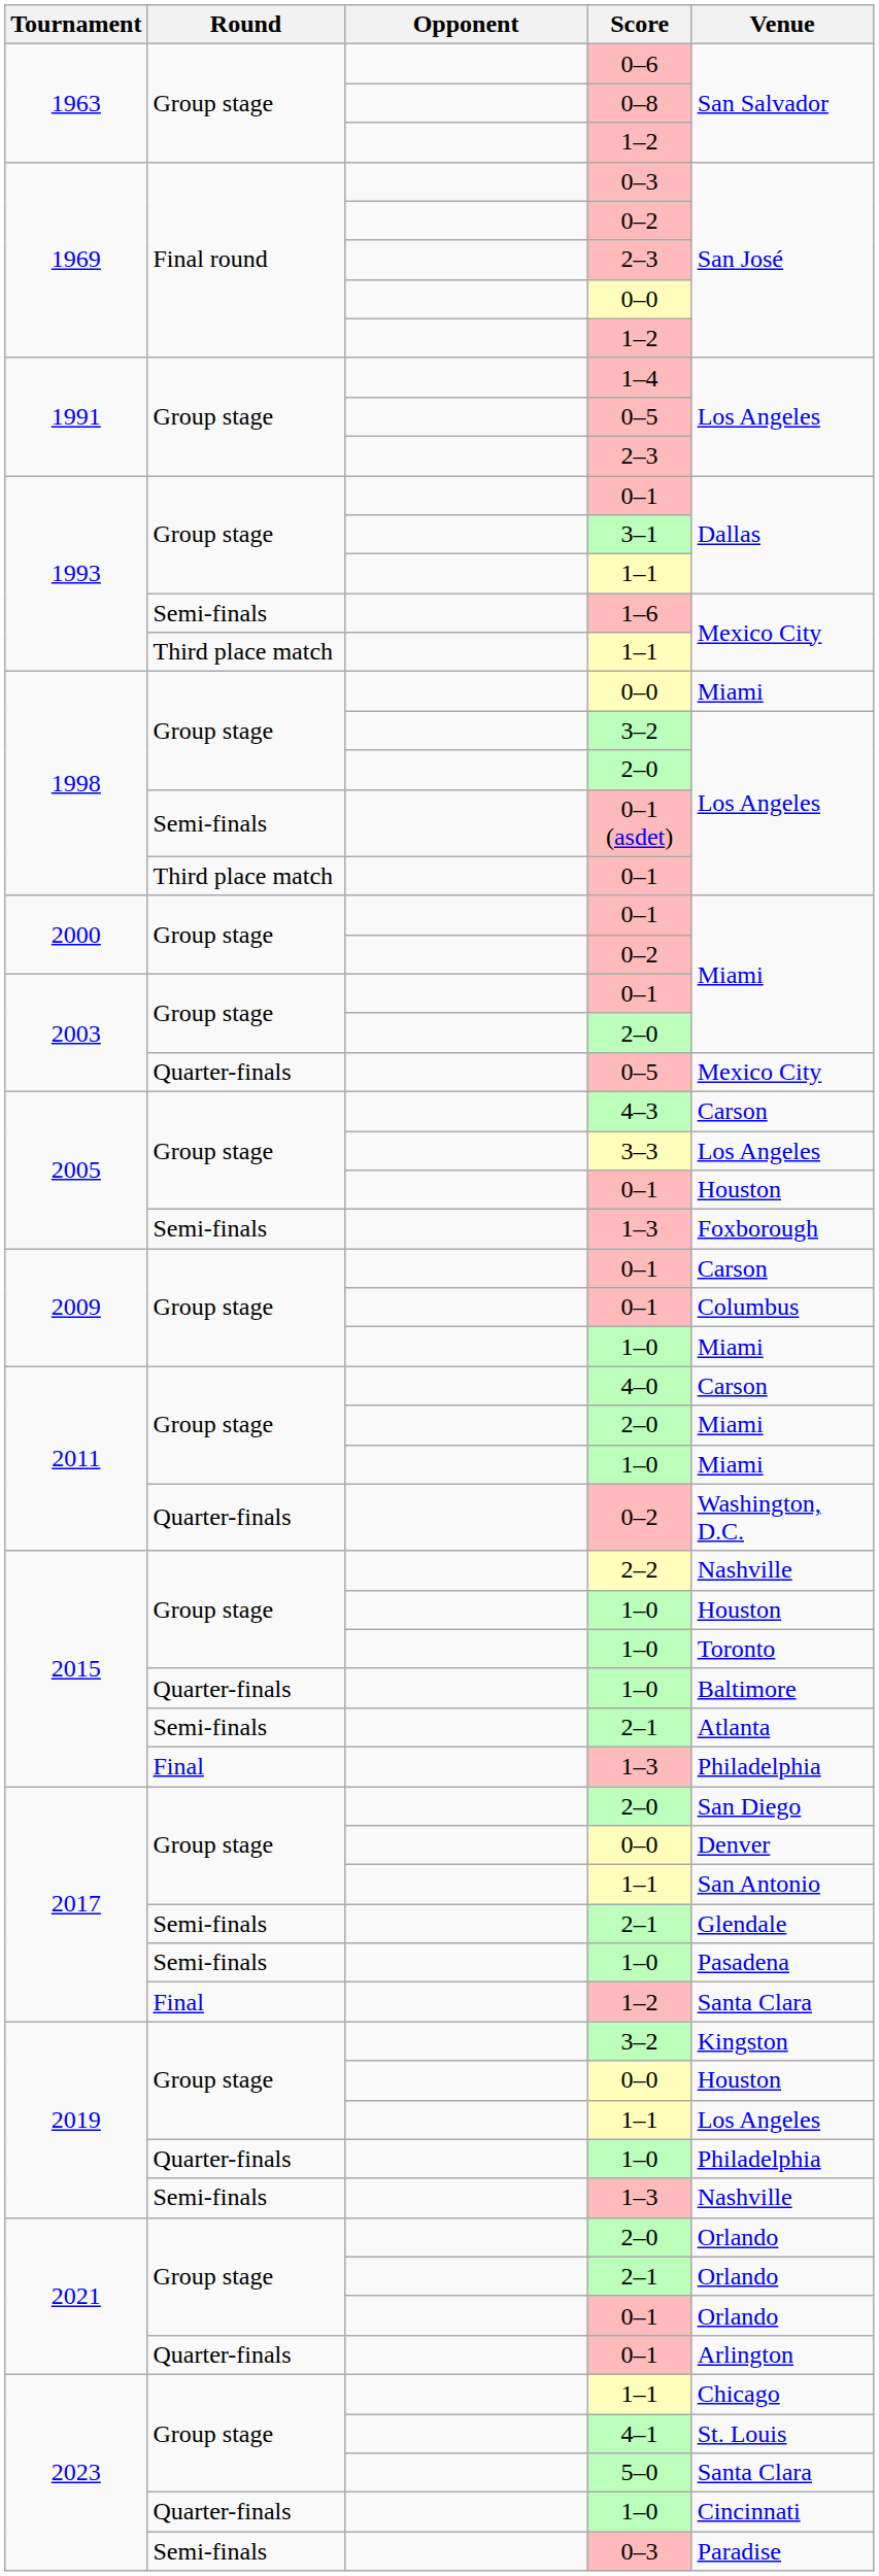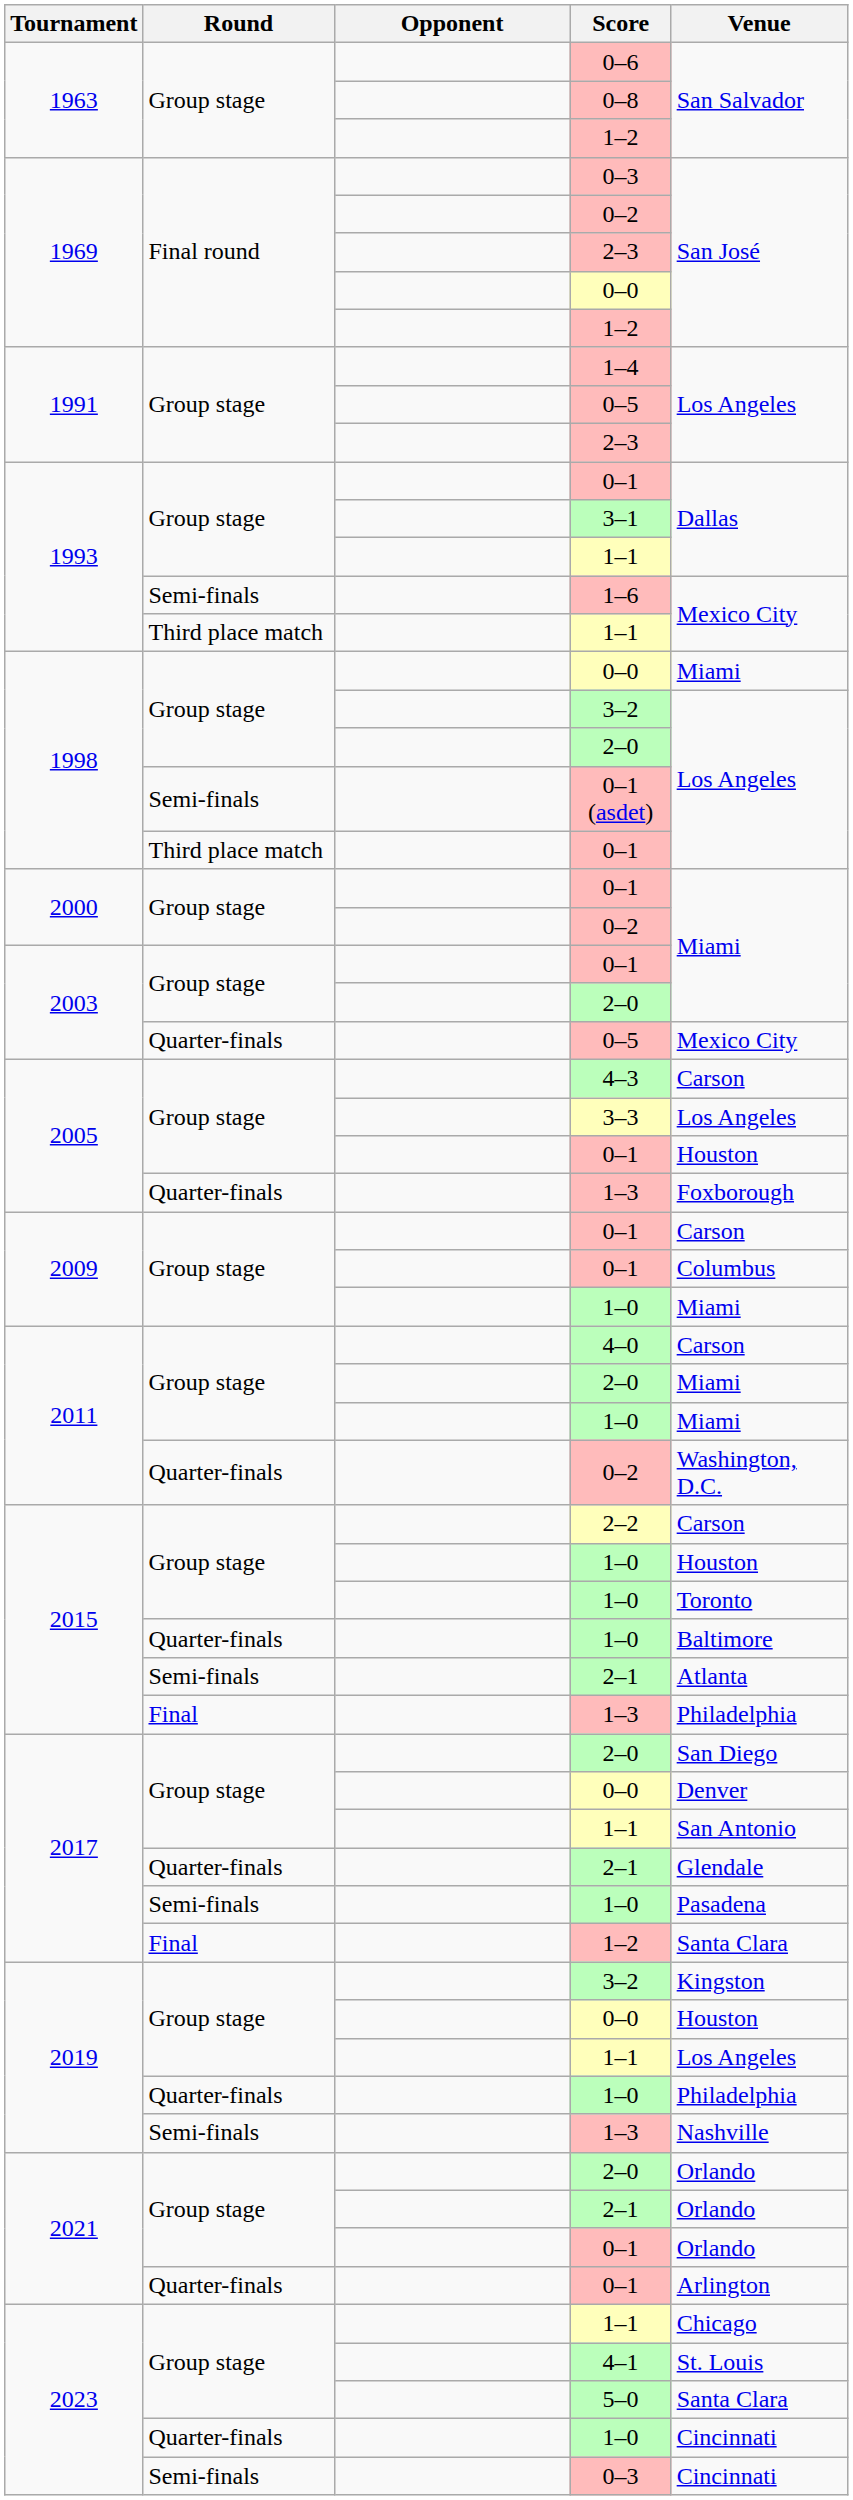2005 / 1–3 | Round: Semi-finals -> Quarter-finals
2–2 | Venue: Nashville -> Carson
2017 / 2–1 | Round: Semi-finals -> Quarter-finals
2023 / 0–3 | Venue: Paradise -> Cincinnati
